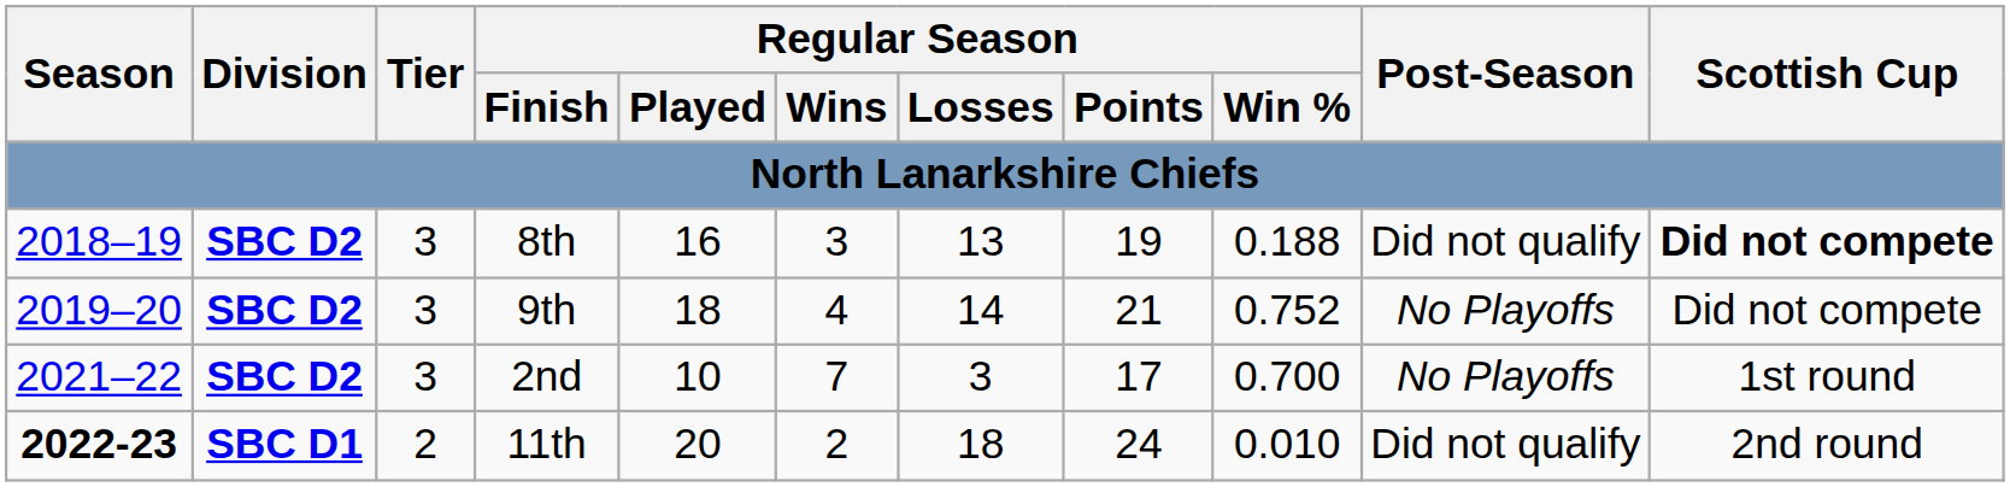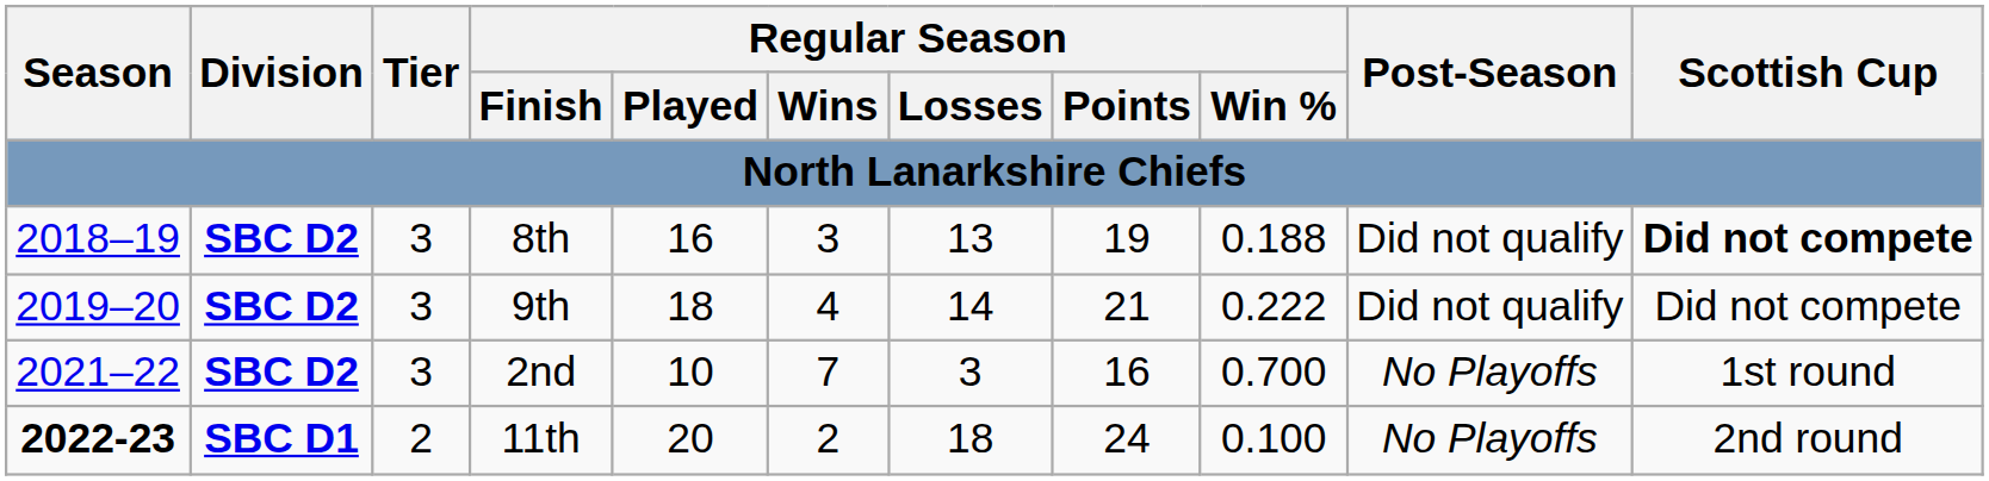9th | Regular Season / Win %: 0.752 -> 0.222
9th | Post-Season: No Playoffs -> Did not qualify
2nd | Regular Season / Points: 17 -> 16
11th | Regular Season / Win %: 0.010 -> 0.100
11th | Post-Season: Did not qualify -> No Playoffs
